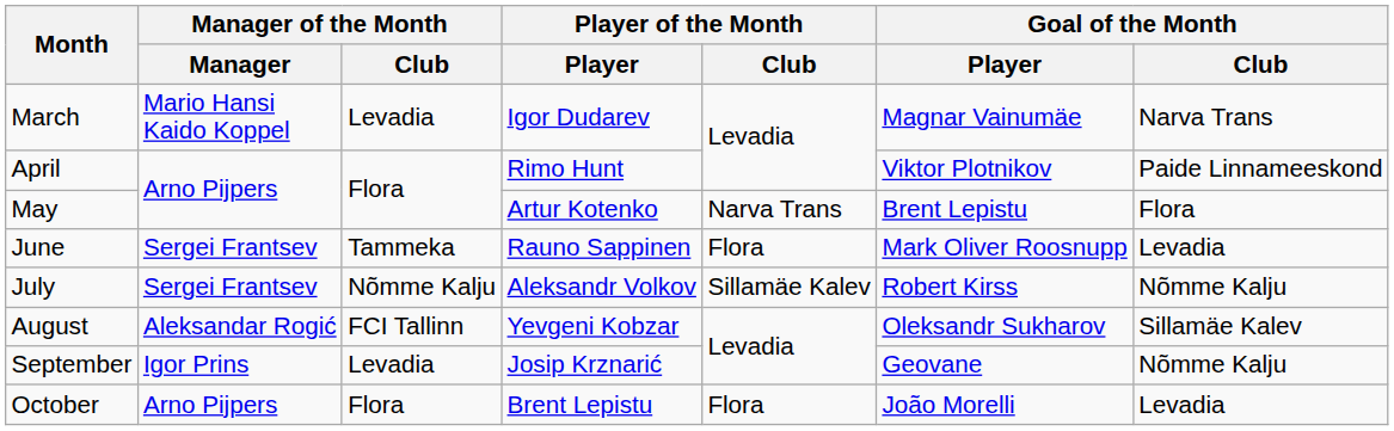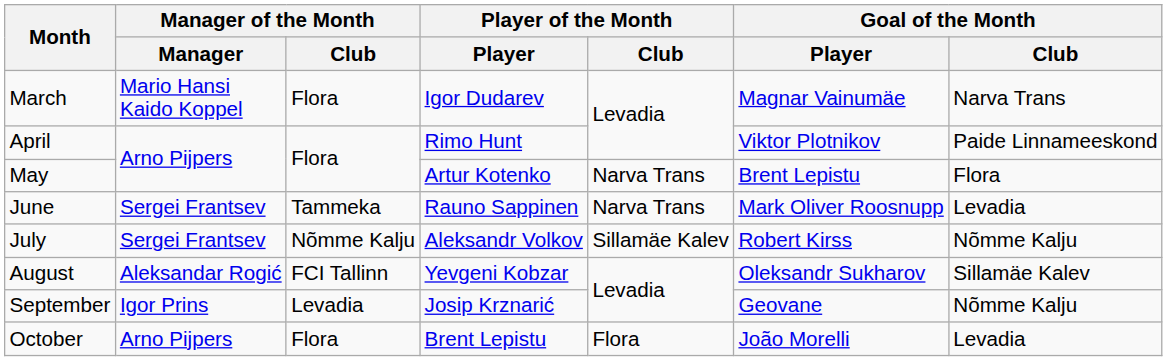March | Manager of the Month / Club: Levadia -> Flora
June | Player of the Month / Club: Flora -> Narva Trans
